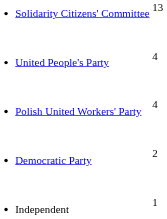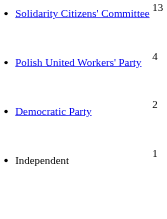- row: United People's Party | 4
